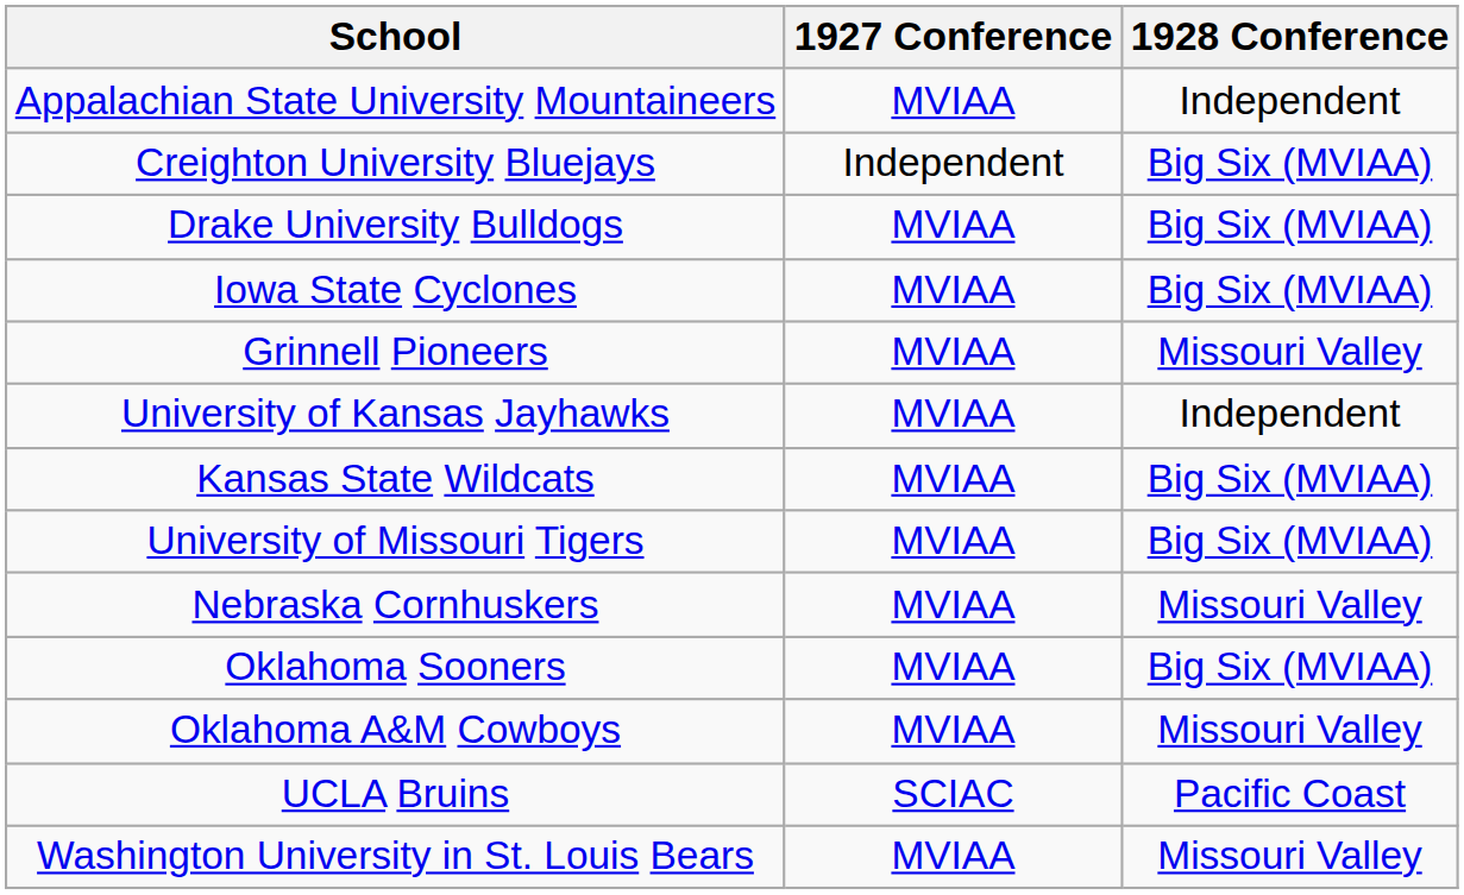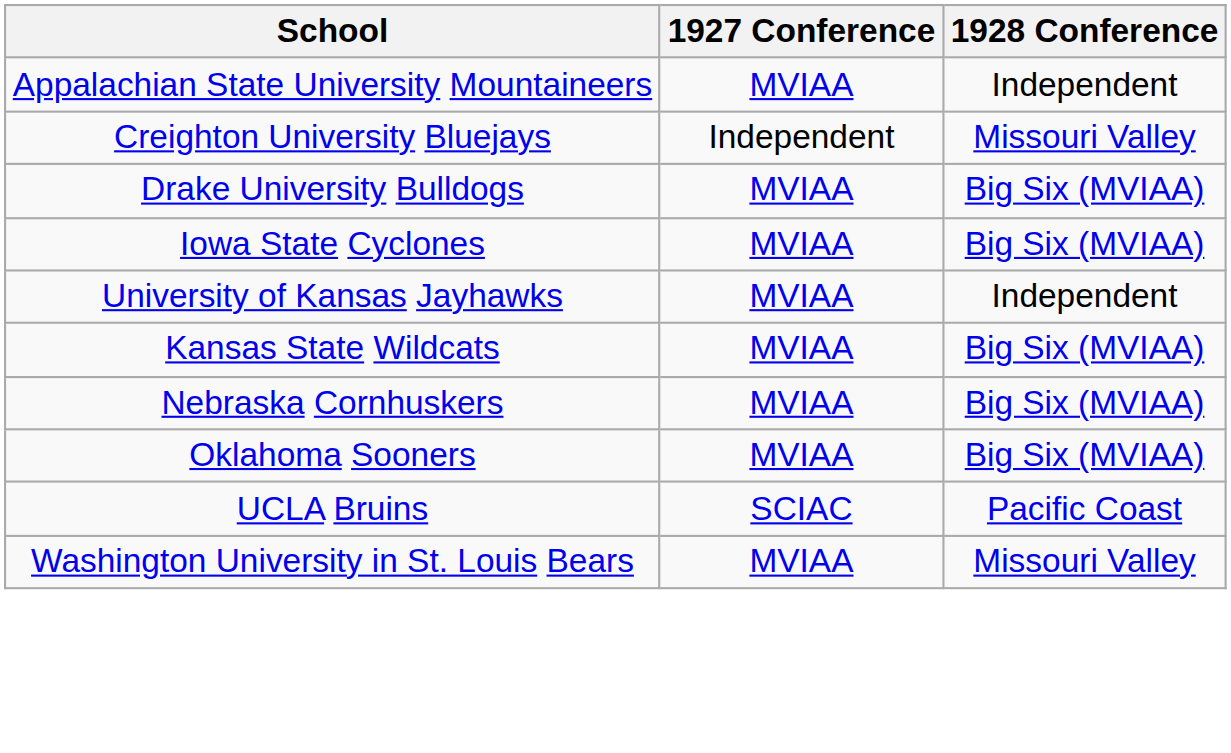Creighton University Bluejays | 1928 Conference: Big Six (MVIAA) -> Missouri Valley
- row: Grinnell Pioneers | MVIAA | Missouri Valley
- row: University of Missouri Tigers | MVIAA | Big Six (MVIAA)
Nebraska Cornhuskers | 1928 Conference: Missouri Valley -> Big Six (MVIAA)
- row: Oklahoma A&M Cowboys | MVIAA | Missouri Valley
